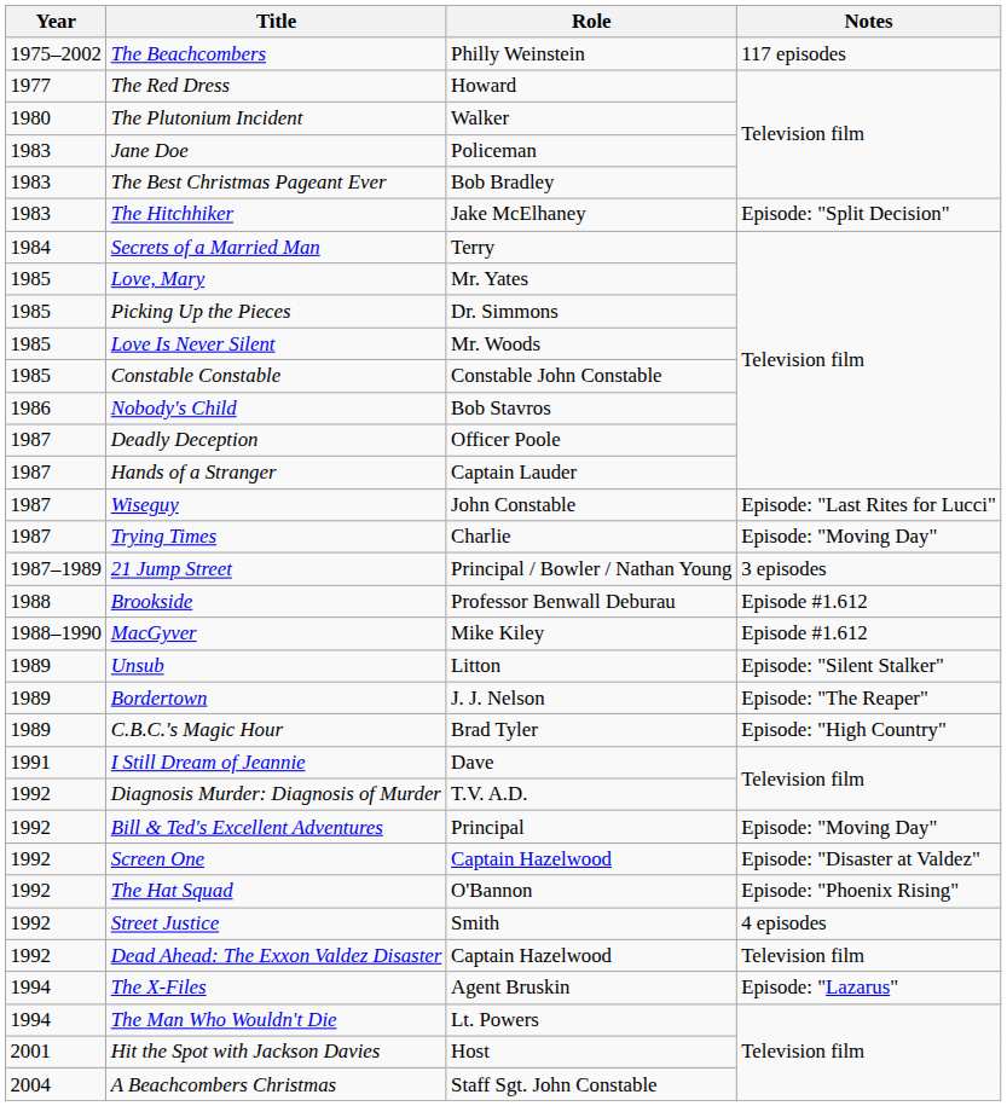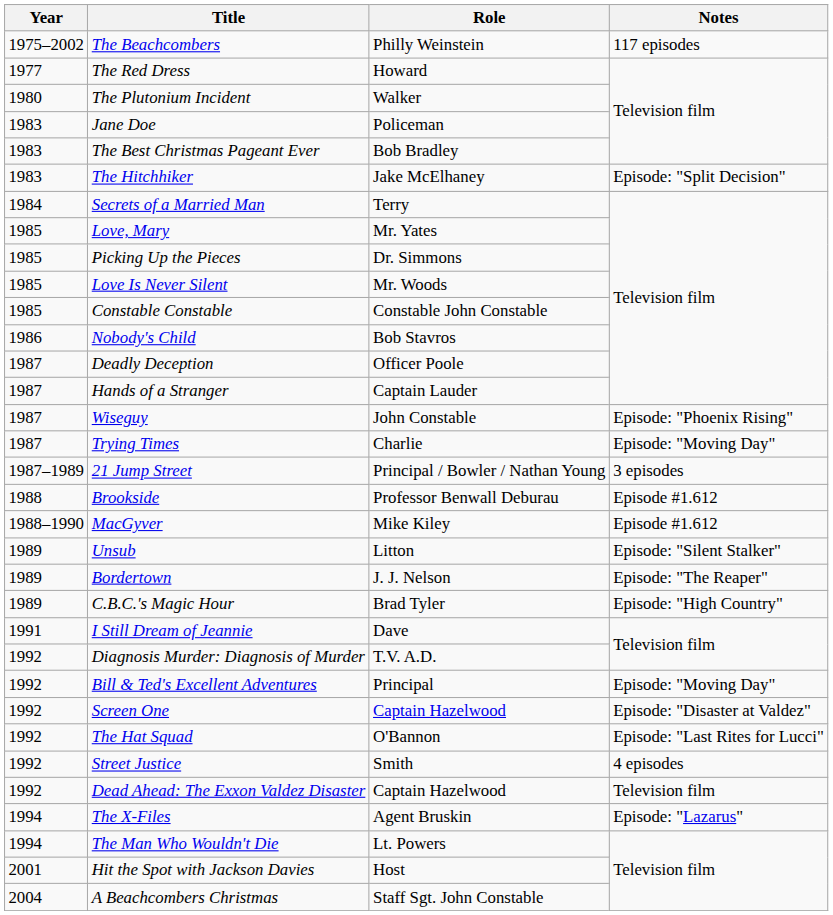Wiseguy | Notes: Episode: "Last Rites for Lucci" -> Episode: "Phoenix Rising"
The Hat Squad | Notes: Episode: "Phoenix Rising" -> Episode: "Last Rites for Lucci"
